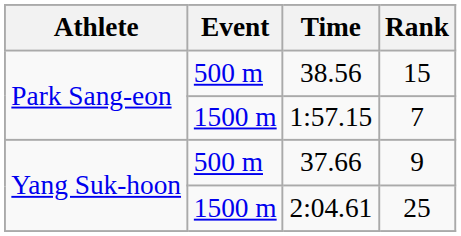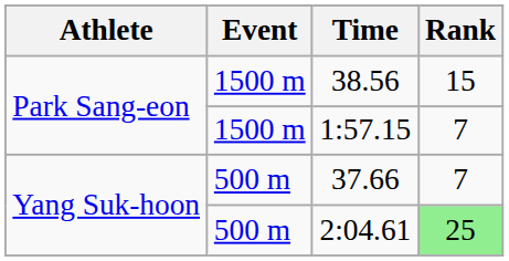38.56 | Event: 500 m -> 1500 m
37.66 | Rank: 9 -> 7
2:04.61 | Event: 1500 m -> 500 m
2:04.61 | Rank: no background -> lightgreen background
